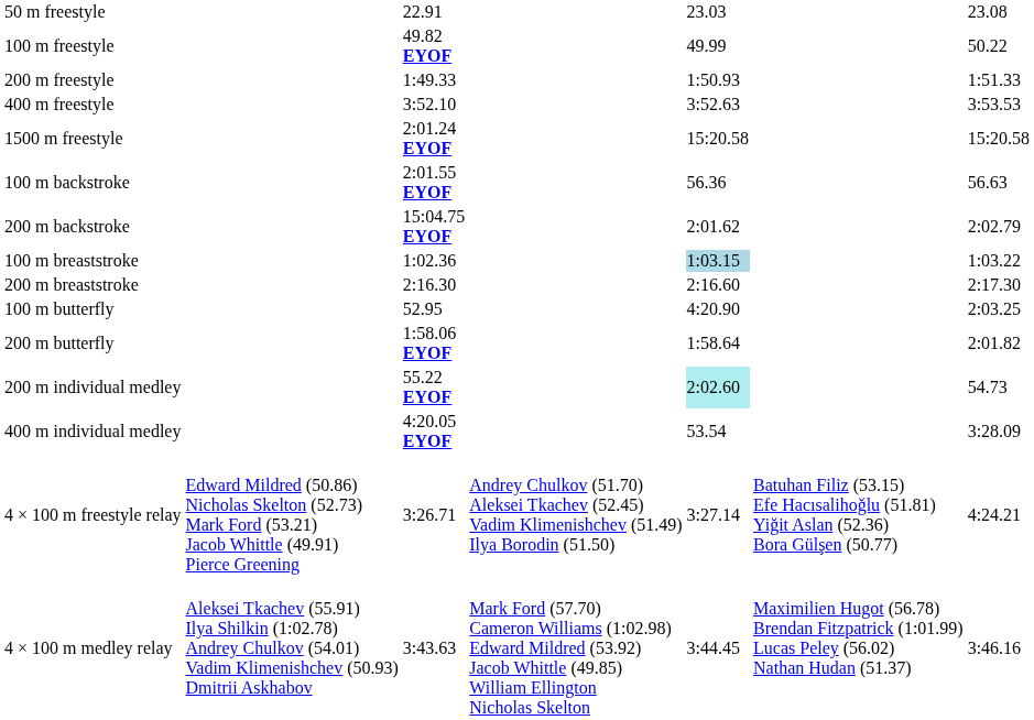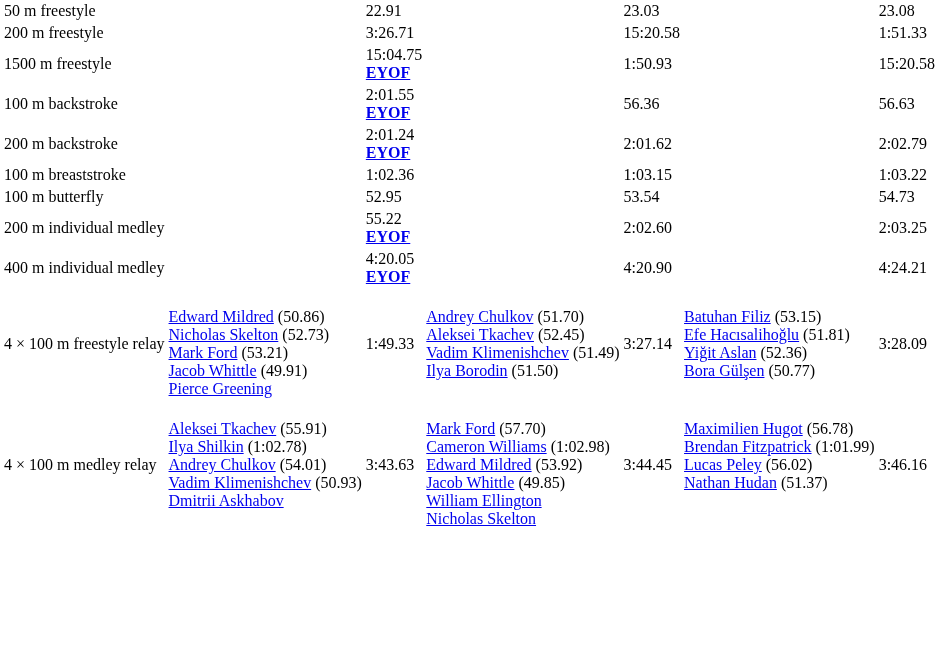- row: 100 m freestyle | 49.82 EYOF | 49.99 | 50.22
200 m freestyle | column 3: 1:49.33 -> 3:26.71
200 m freestyle | column 5: 1:50.93 -> 15:20.58
- row: 400 m freestyle | 3:52.10 | 3:52.63 | 3:53.53
1500 m freestyle | column 3: 2:01.24 EYOF -> 15:04.75 EYOF
1500 m freestyle | column 5: 15:20.58 -> 1:50.93
200 m backstroke | column 3: 15:04.75 EYOF -> 2:01.24 EYOF
100 m breaststroke | column 5: lightblue background -> no background
- row: 200 m breaststroke | 2:16.30 | 2:16.60 | 2:17.30
100 m butterfly | column 5: 4:20.90 -> 53.54
100 m butterfly | column 7: 2:03.25 -> 54.73
- row: 200 m butterfly | 1:58.06 EYOF | 1:58.64 | 2:01.82
200 m individual medley | column 5: paleturquoise background -> no background
200 m individual medley | column 7: 54.73 -> 2:03.25
400 m individual medley | column 5: 53.54 -> 4:20.90
400 m individual medley | column 7: 3:28.09 -> 4:24.21
4 × 100 m freestyle relay | column 3: 3:26.71 -> 1:49.33
4 × 100 m freestyle relay | column 7: 4:24.21 -> 3:28.09
